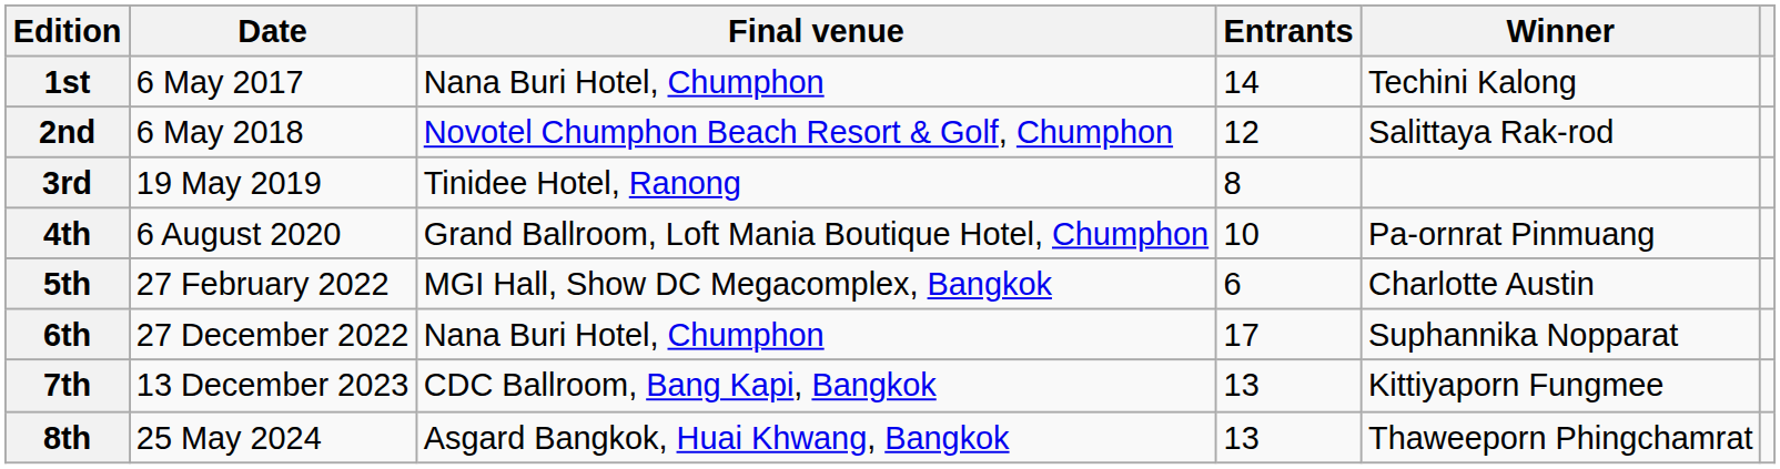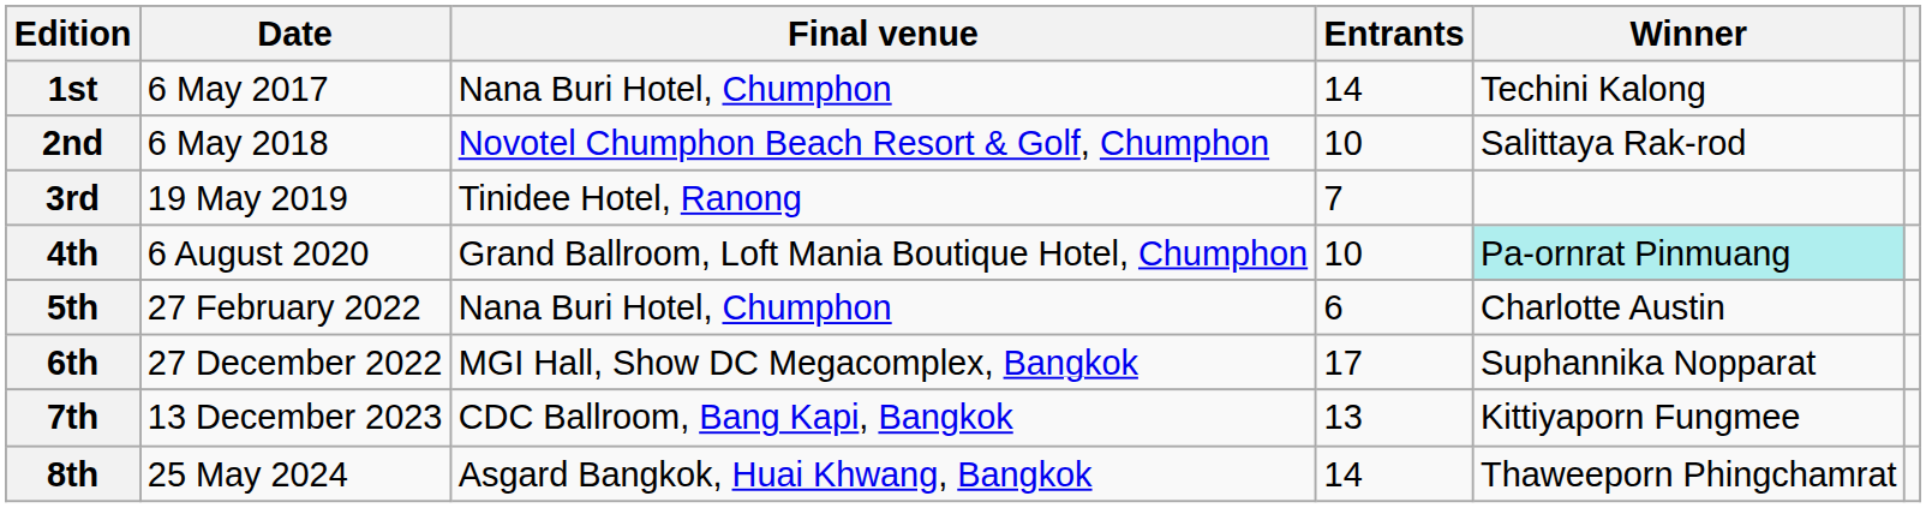2nd | Entrants: 12 -> 10
3rd | Entrants: 8 -> 7
4th | Winner: no background -> paleturquoise background
5th | Final venue: MGI Hall, Show DC Megacomplex, Bangkok -> Nana Buri Hotel, Chumphon
6th | Final venue: Nana Buri Hotel, Chumphon -> MGI Hall, Show DC Megacomplex, Bangkok
8th | Entrants: 13 -> 14
